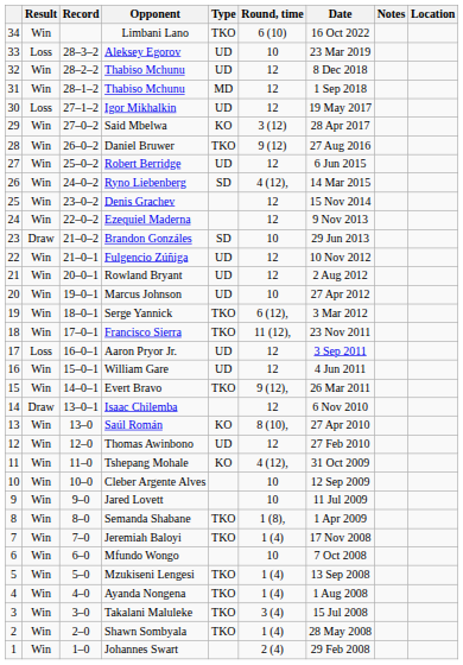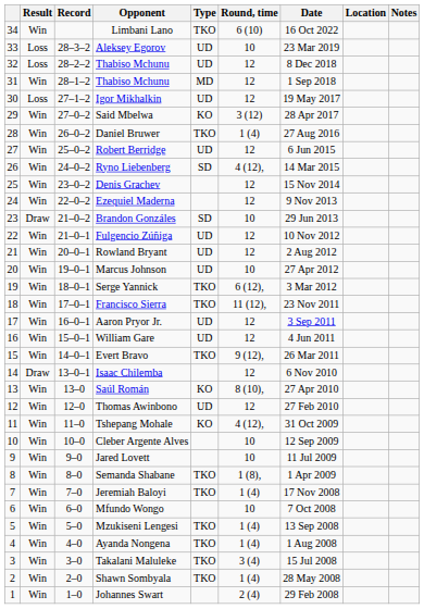columns swapped: Location <-> Notes
32 / Thabiso Mchunu | Result: Win -> Loss
Daniel Bruwer | Round, time: 9 (12) -> 1 (4)
Aaron Pryor Jr. | Result: Loss -> Win
